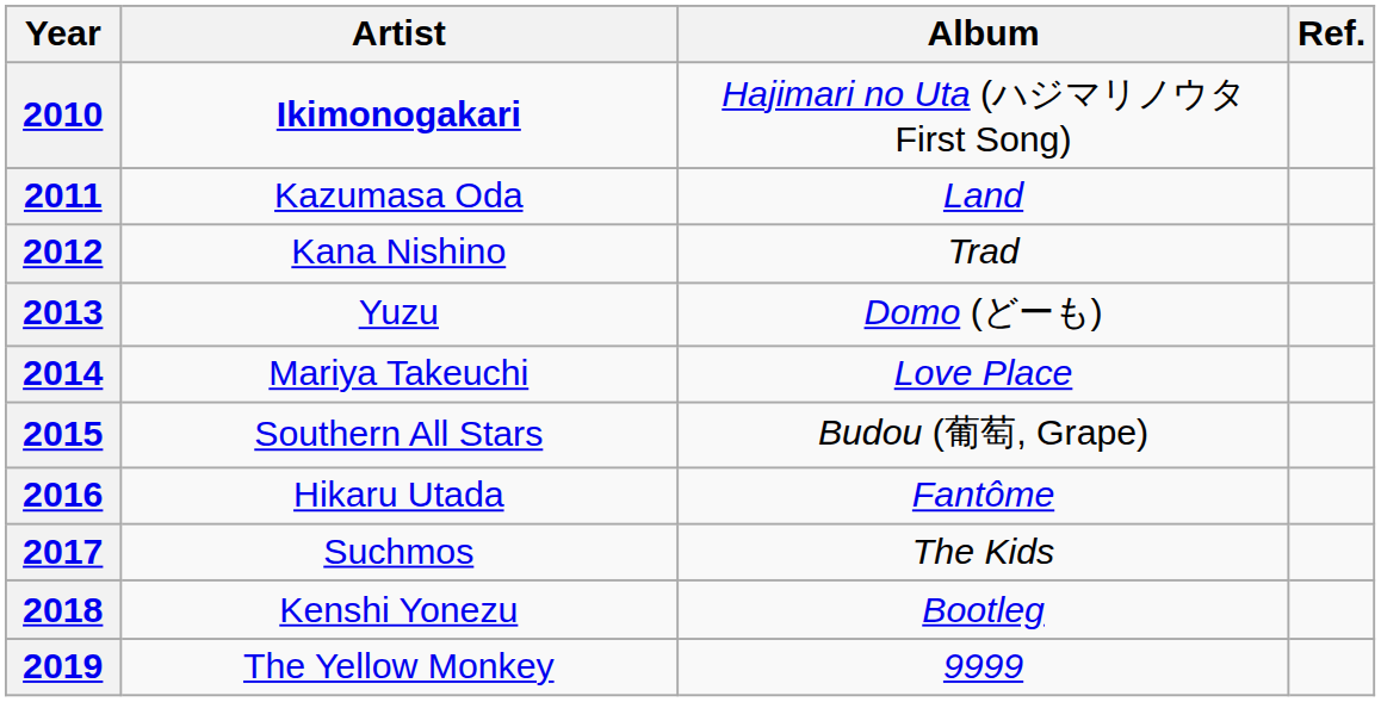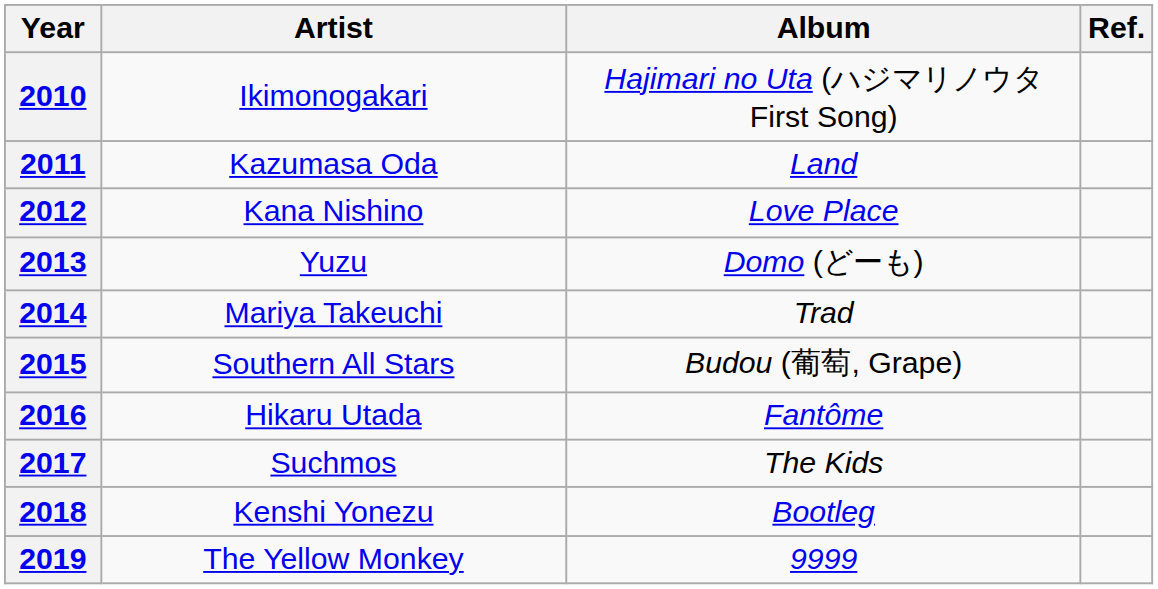2010 | Artist: bold -> normal
2012 | Album: Trad -> Love Place
2014 | Album: Love Place -> Trad
